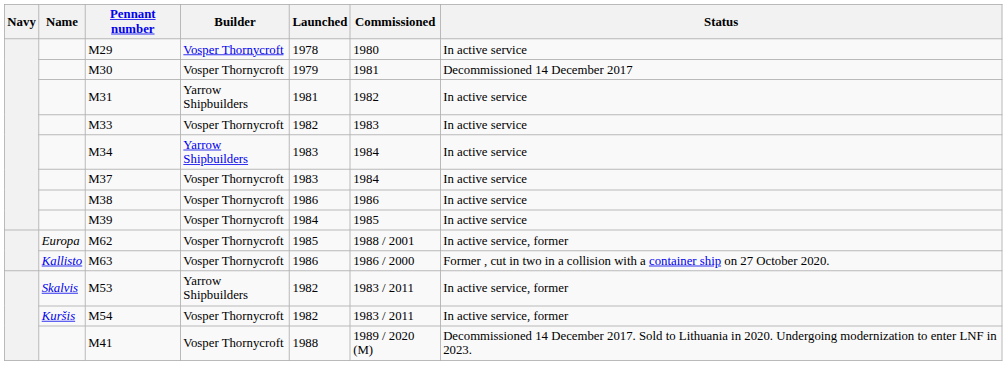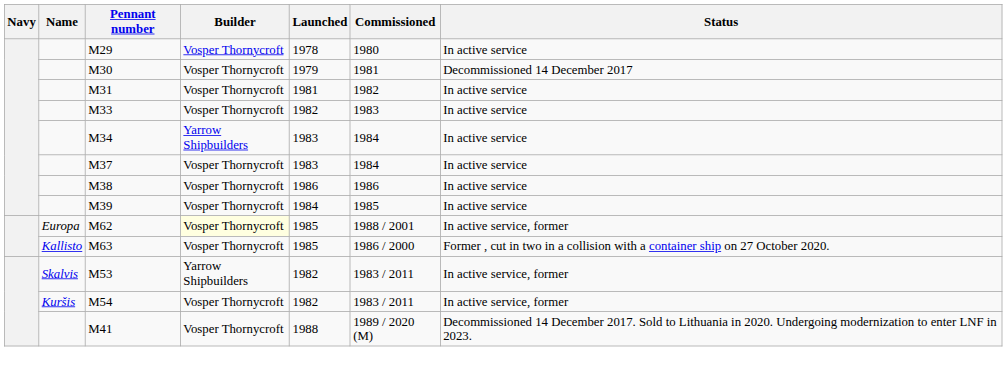M31 | Builder: Yarrow Shipbuilders -> Vosper Thornycroft
M62 | Builder: no background -> lightyellow background
M63 | Launched: 1986 -> 1985
